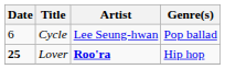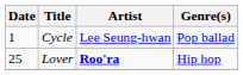Cycle | Date: 6 -> 1
Lover | Date: bold -> normal
